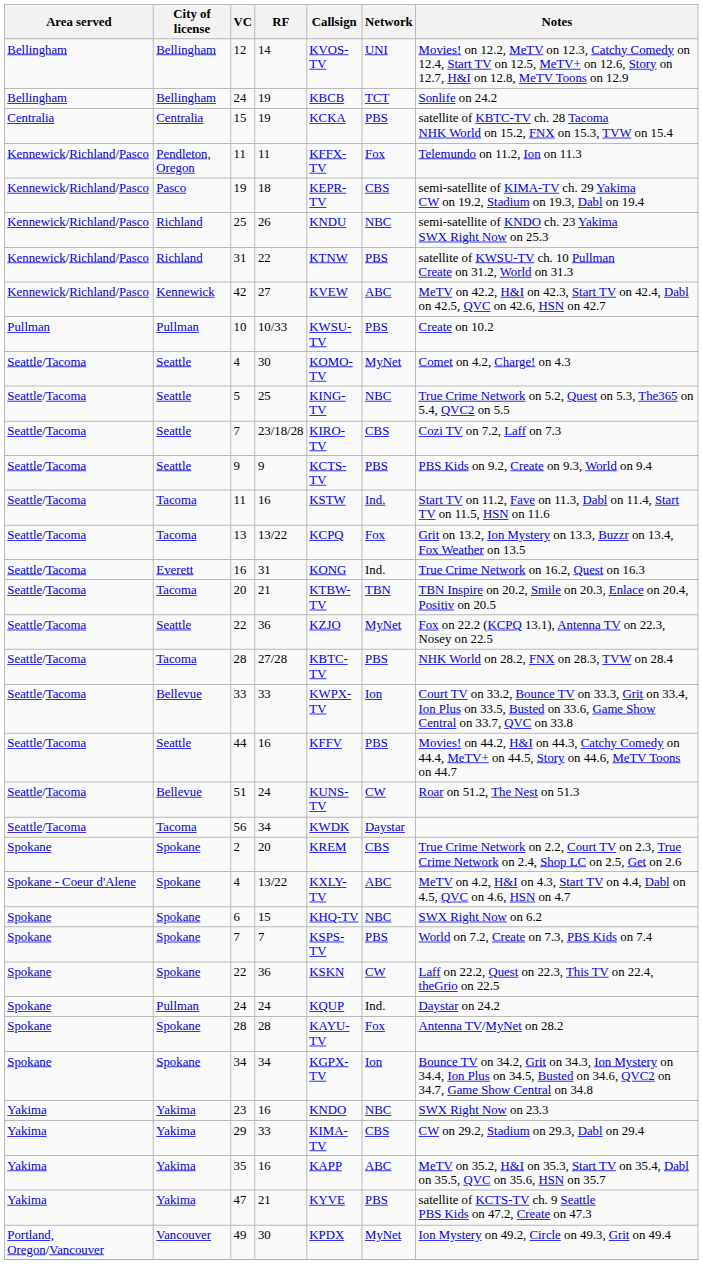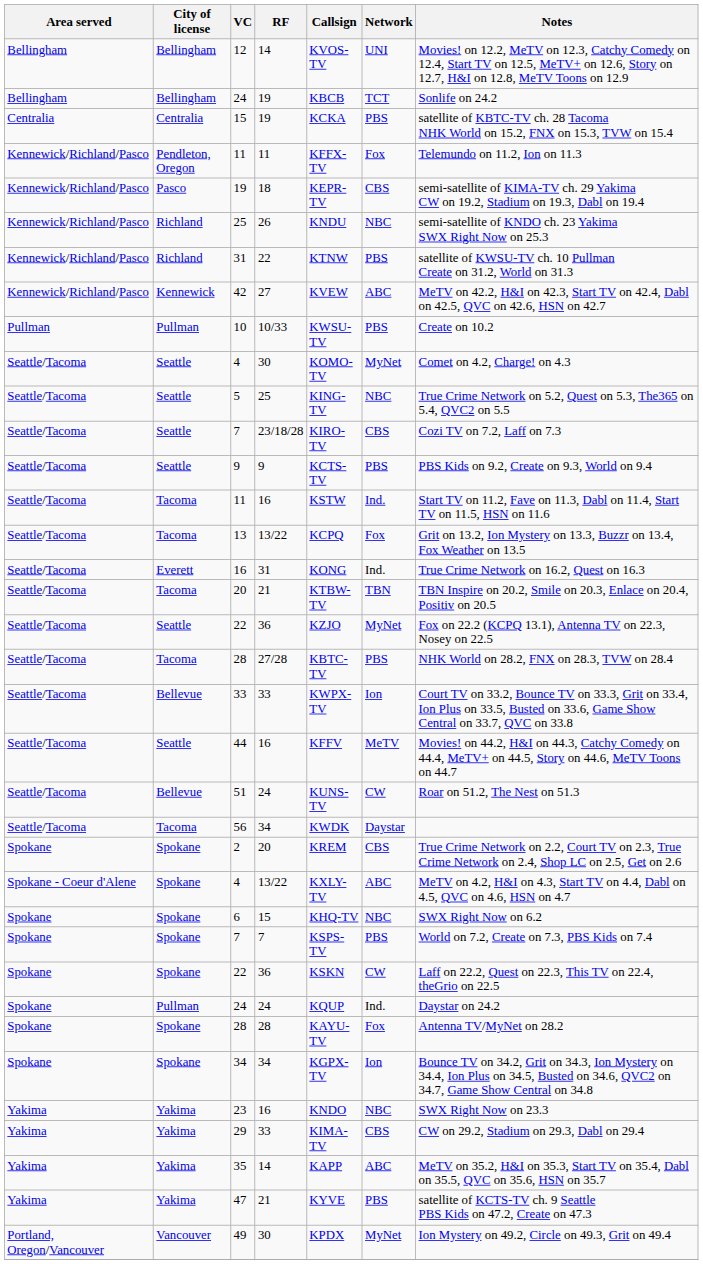44 | Network: PBS -> MeTV
35 | RF: 16 -> 14
